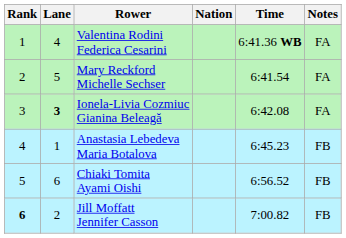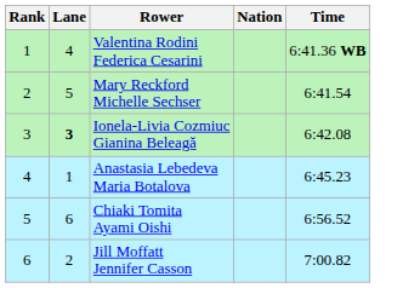- column: Notes | FA | FA | FA | FB | FB | FB
Jill Moffatt Jennifer Casson | Rank: bold -> normal
